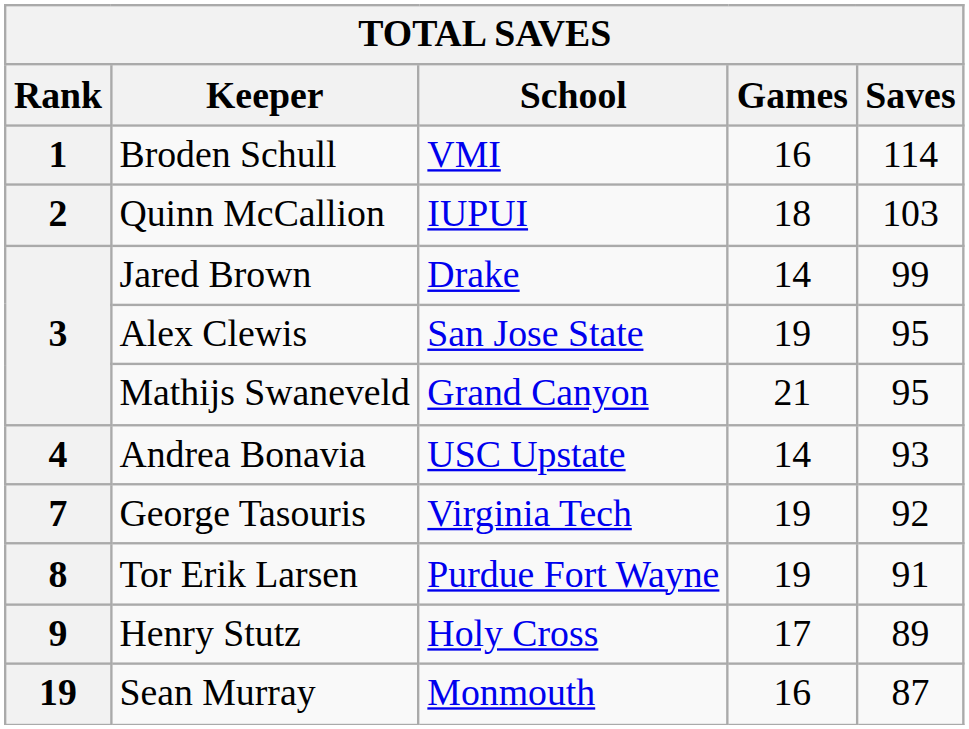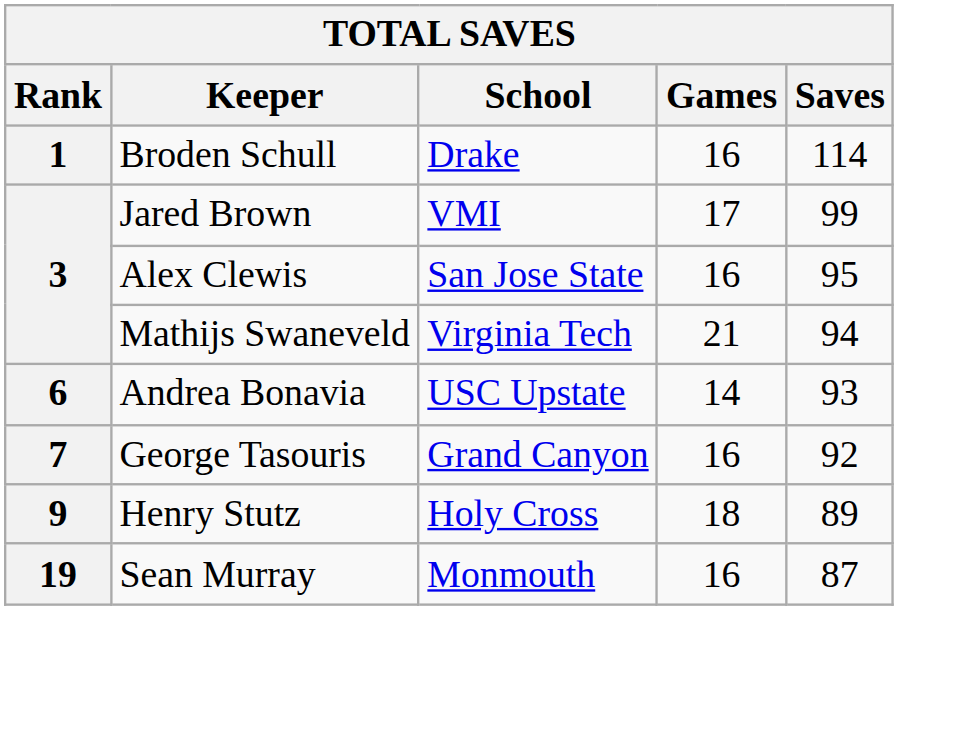Broden Schull | School: VMI -> Drake
- row: 2 | Quinn McCallion | IUPUI | 18 | 103
Jared Brown | School: Drake -> VMI
Jared Brown | Games: 14 -> 17
Alex Clewis | Games: 19 -> 16
Mathijs Swaneveld | School: Grand Canyon -> Virginia Tech
Mathijs Swaneveld | Saves: 95 -> 94
Andrea Bonavia | Rank: 4 -> 6
George Tasouris | School: Virginia Tech -> Grand Canyon
George Tasouris | Games: 19 -> 16
- row: 8 | Tor Erik Larsen | Purdue Fort Wayne | 19 | 91
Henry Stutz | Games: 17 -> 18
